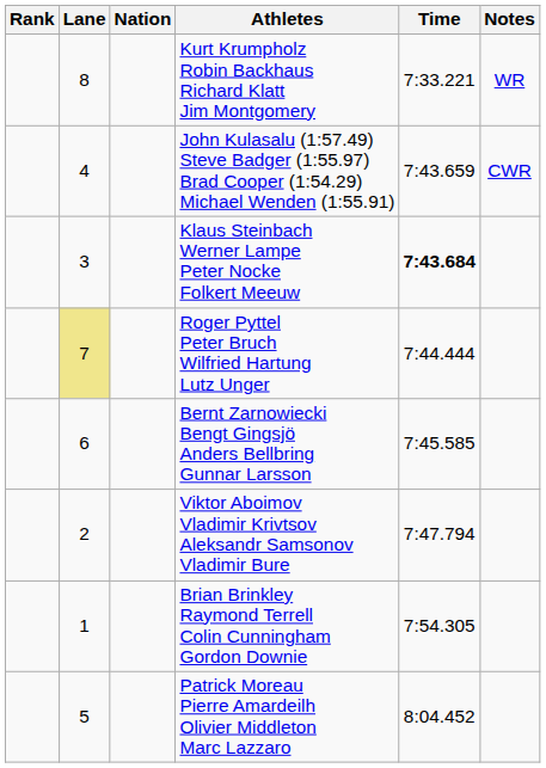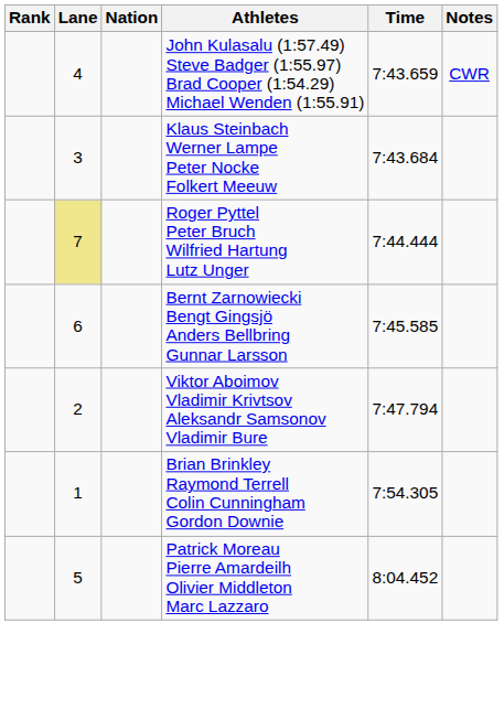- row: 8 | Kurt Krumpholz Robin Backhaus Richard Klatt Jim Montgomery | 7:33.221 | WR
Klaus Steinbach Werner Lampe Peter Nocke Folkert Meeuw | Time: bold -> normal
